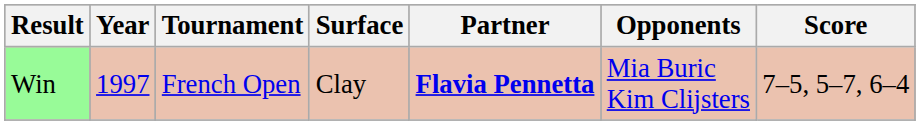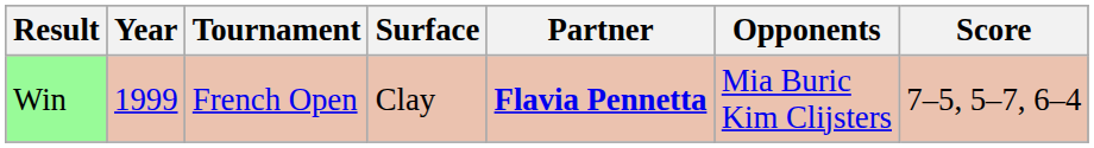Win | Year: 1997 -> 1999
